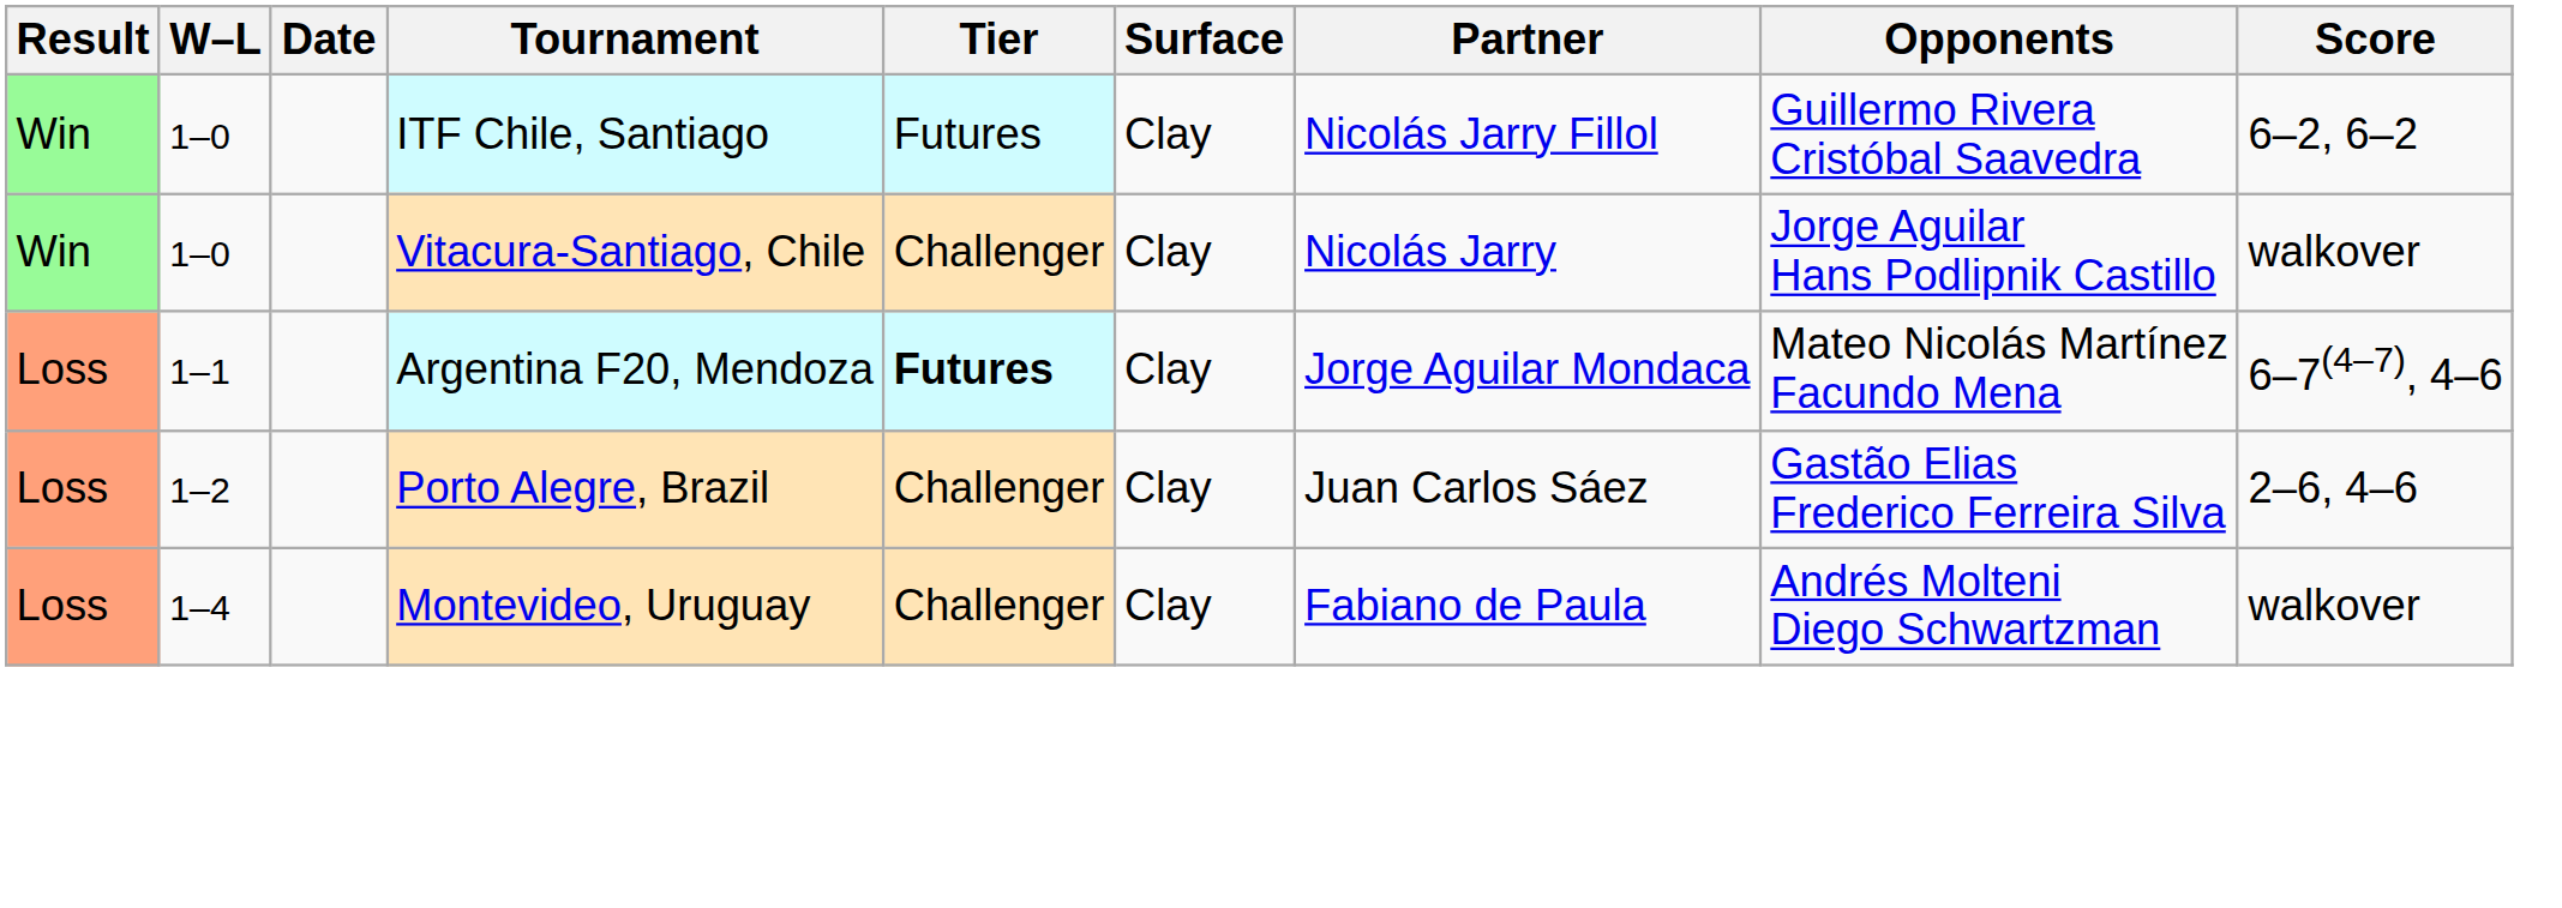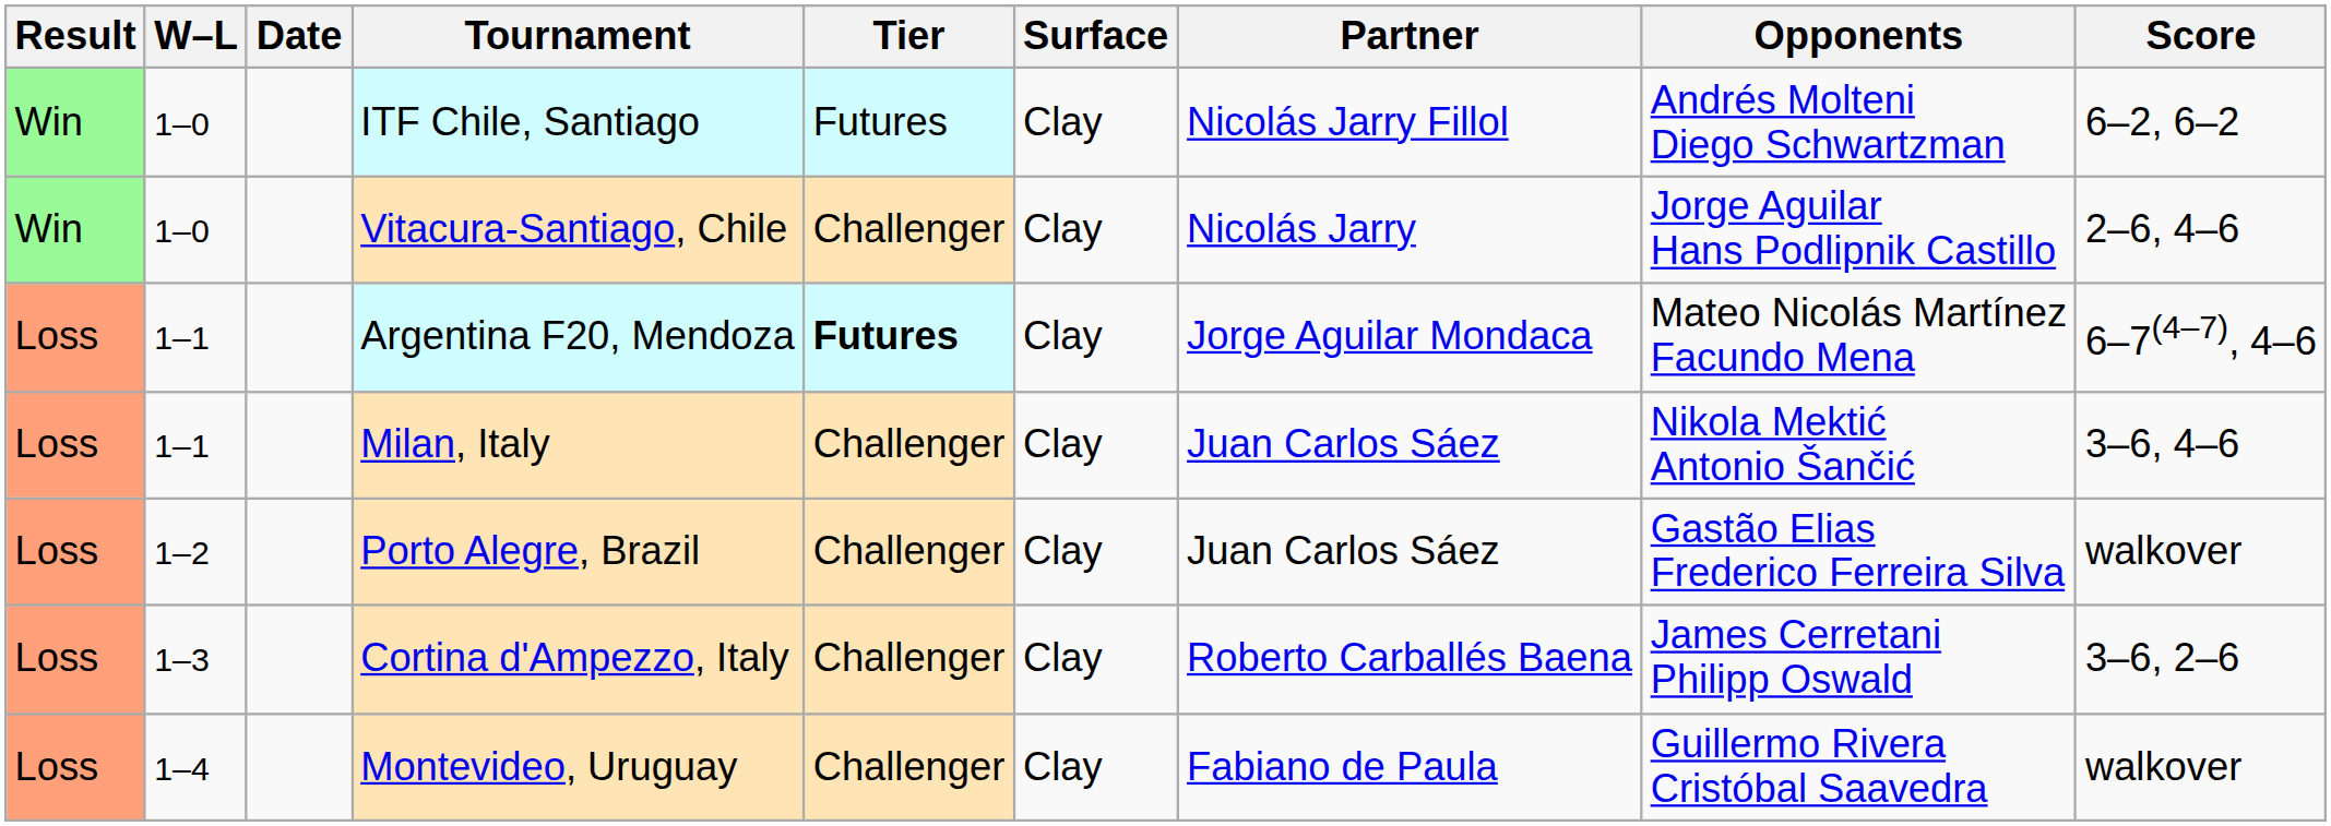ITF Chile, Santiago | Opponents: Guillermo Rivera Cristóbal Saavedra -> Andrés Molteni Diego Schwartzman
Vitacura-Santiago, Chile | Score: walkover -> 2–6, 4–6
+ row: Loss | 1–1 | Milan, Italy | Challenger | Clay | Juan Carlos Sáez | Nikola Mektić Antonio Šančić | 3–6, 4–6
Porto Alegre, Brazil | Score: 2–6, 4–6 -> walkover
+ row: Loss | 1–3 | Cortina d'Ampezzo, Italy | Challenger | Clay | Roberto Carballés Baena | James Cerretani Philipp Oswald | 3–6, 2–6
Montevideo, Uruguay | Opponents: Andrés Molteni Diego Schwartzman -> Guillermo Rivera Cristóbal Saavedra
